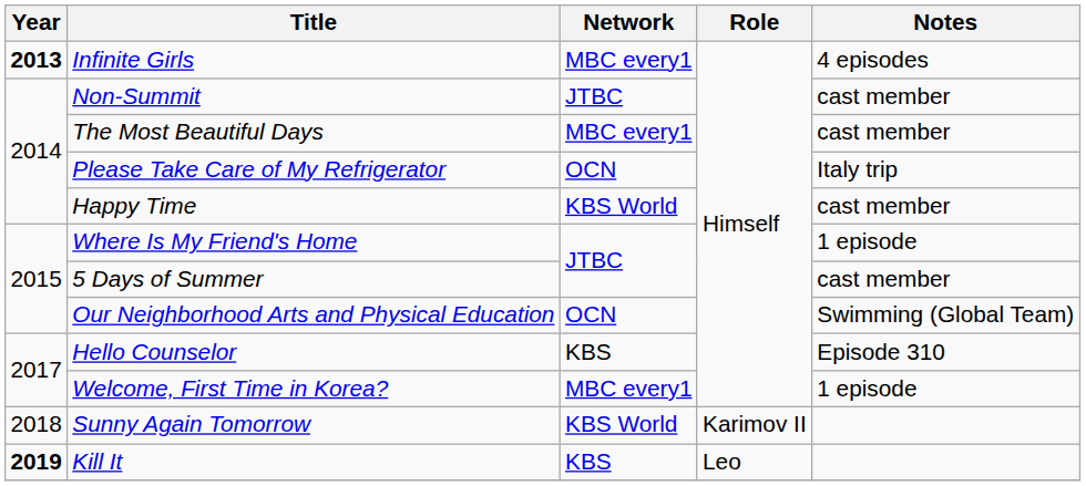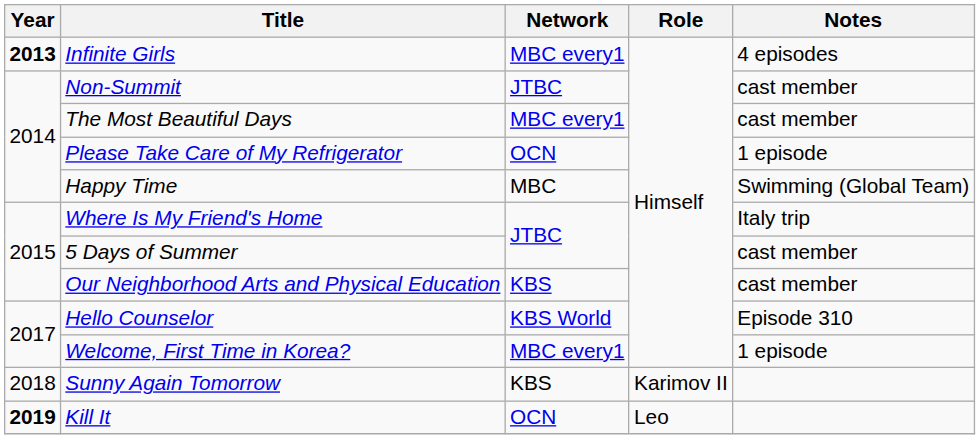Please Take Care of My Refrigerator | Notes: Italy trip -> 1 episode
Happy Time | Network: KBS World -> MBC
Happy Time | Notes: cast member -> Swimming (Global Team)
Where Is My Friend's Home | Notes: 1 episode -> Italy trip
Our Neighborhood Arts and Physical Education | Network: OCN -> KBS
Our Neighborhood Arts and Physical Education | Notes: Swimming (Global Team) -> cast member
Hello Counselor | Network: KBS -> KBS World
Sunny Again Tomorrow | Network: KBS World -> KBS
Kill It | Network: KBS -> OCN
